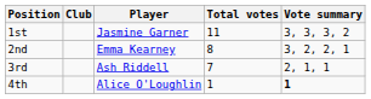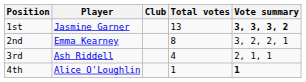columns swapped: Player <-> Club
1st | Total votes: 11 -> 13
1st | Vote summary: normal -> bold
3rd | Total votes: 7 -> 4
